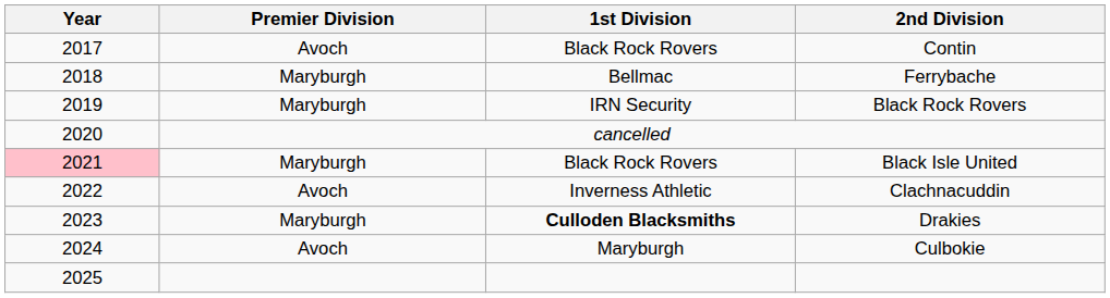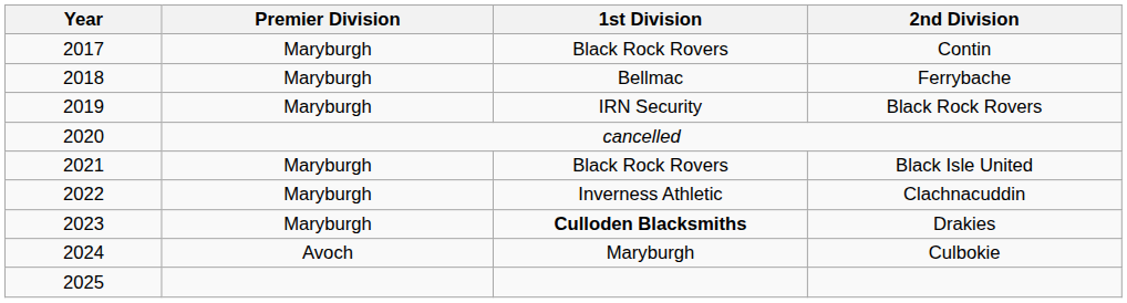Contin | Premier Division: Avoch -> Maryburgh
Black Isle United | Year: pink background -> no background
Clachnacuddin | Premier Division: Avoch -> Maryburgh
